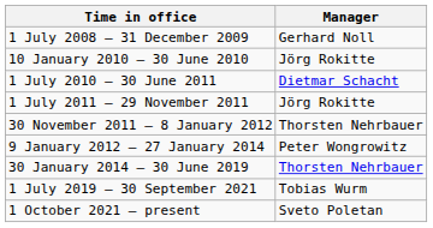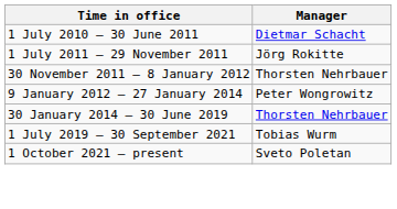- row: 1 July 2008 – 31 December 2009 | Gerhard Noll
- row: 10 January 2010 – 30 June 2010 | Jörg Rokitte
